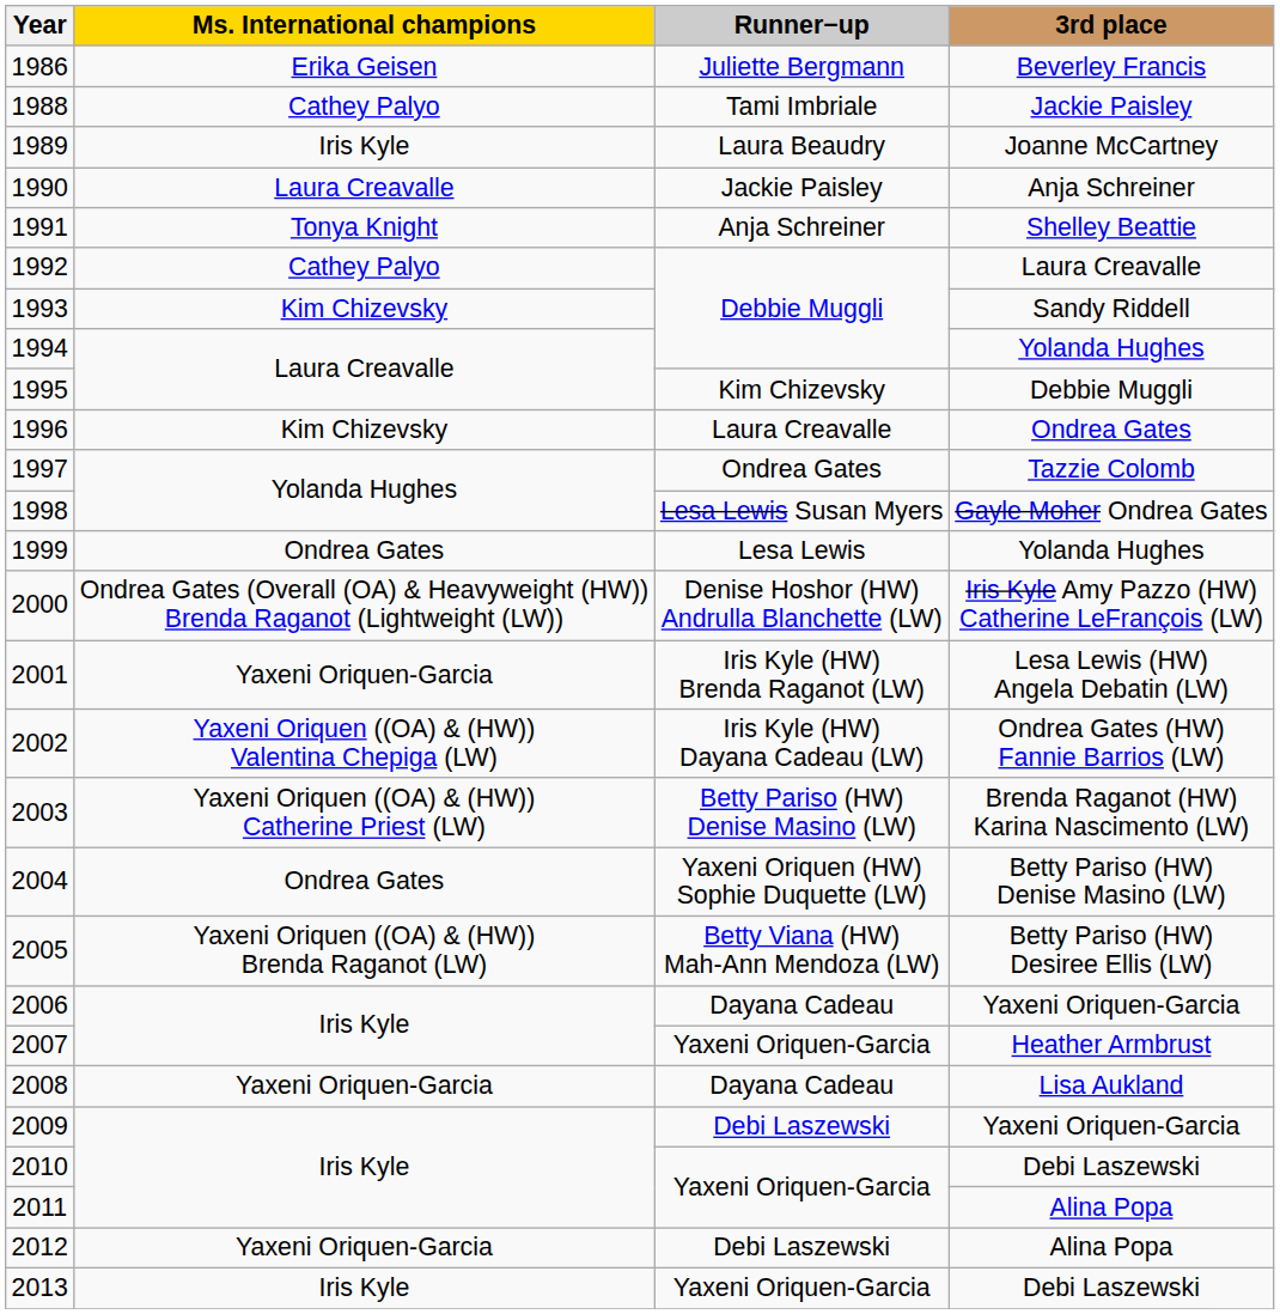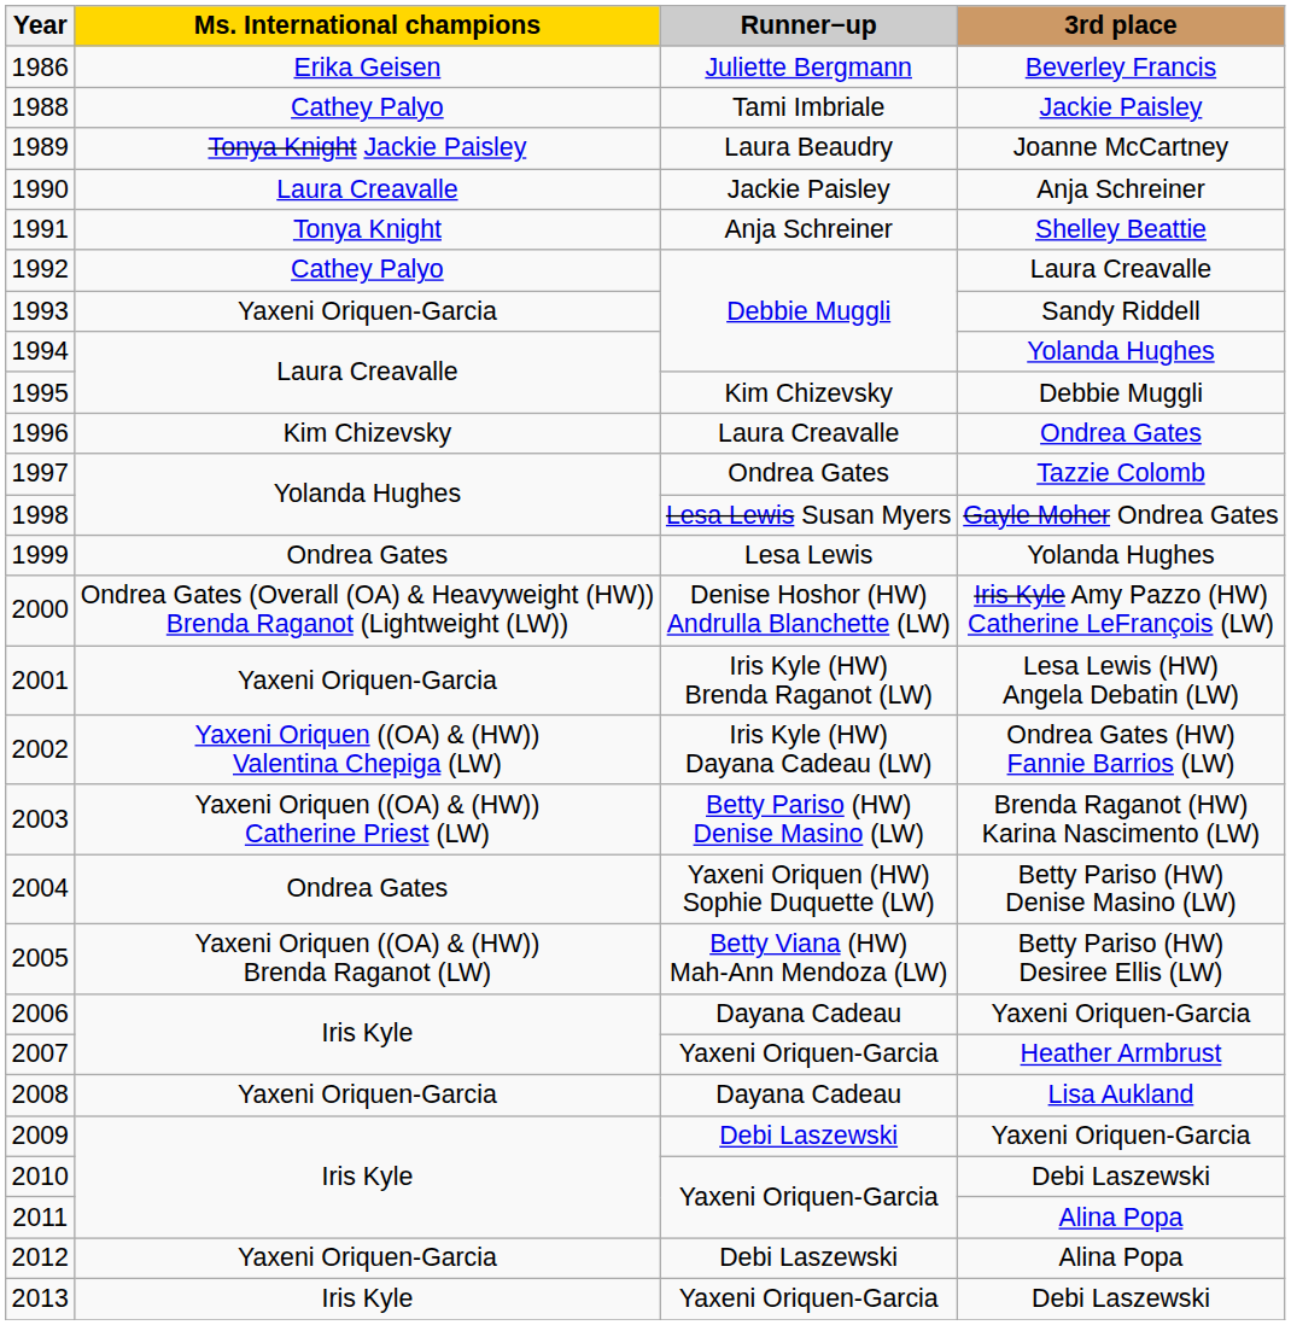1989 | Ms. International champions: Iris Kyle -> Tonya Knight Jackie Paisley
1993 | Ms. International champions: Kim Chizevsky -> Yaxeni Oriquen-Garcia
